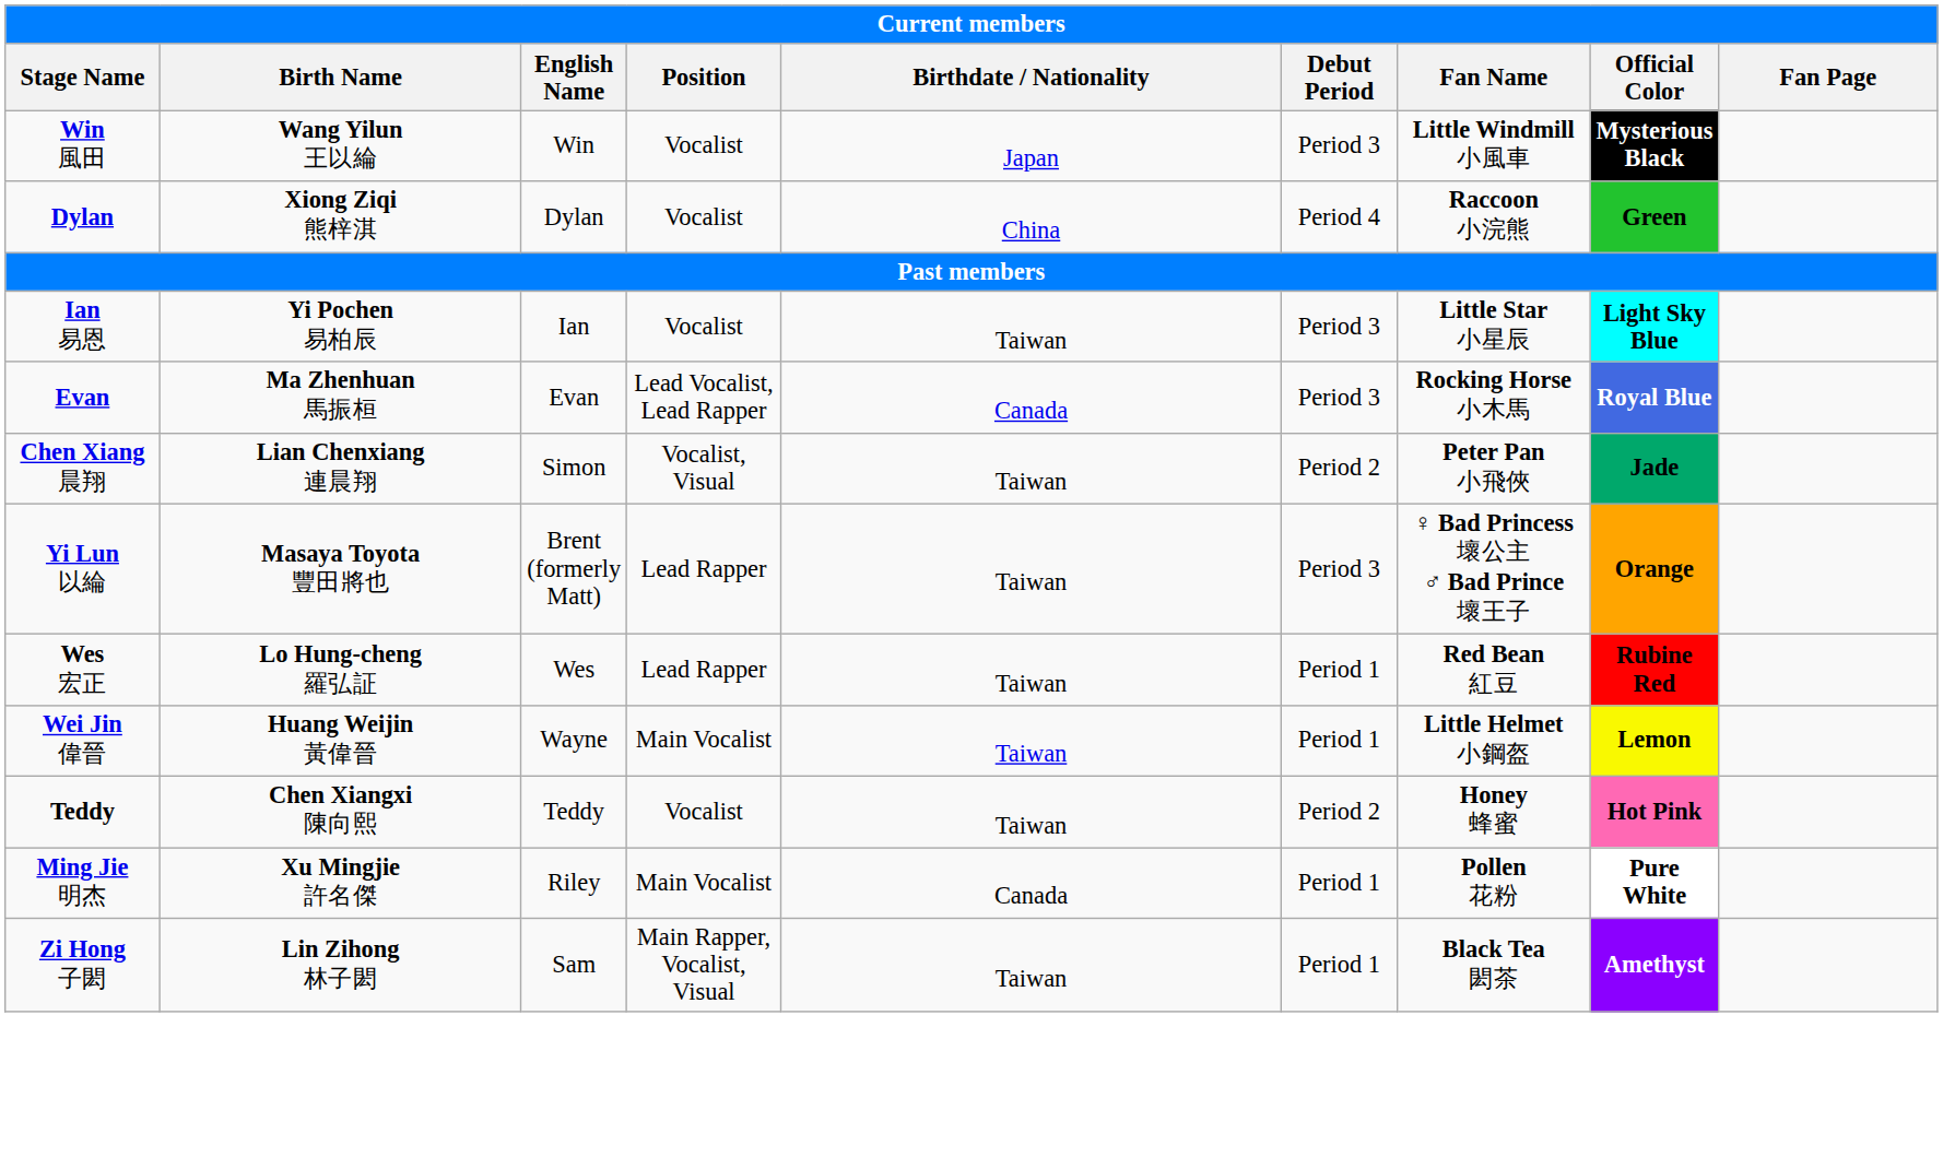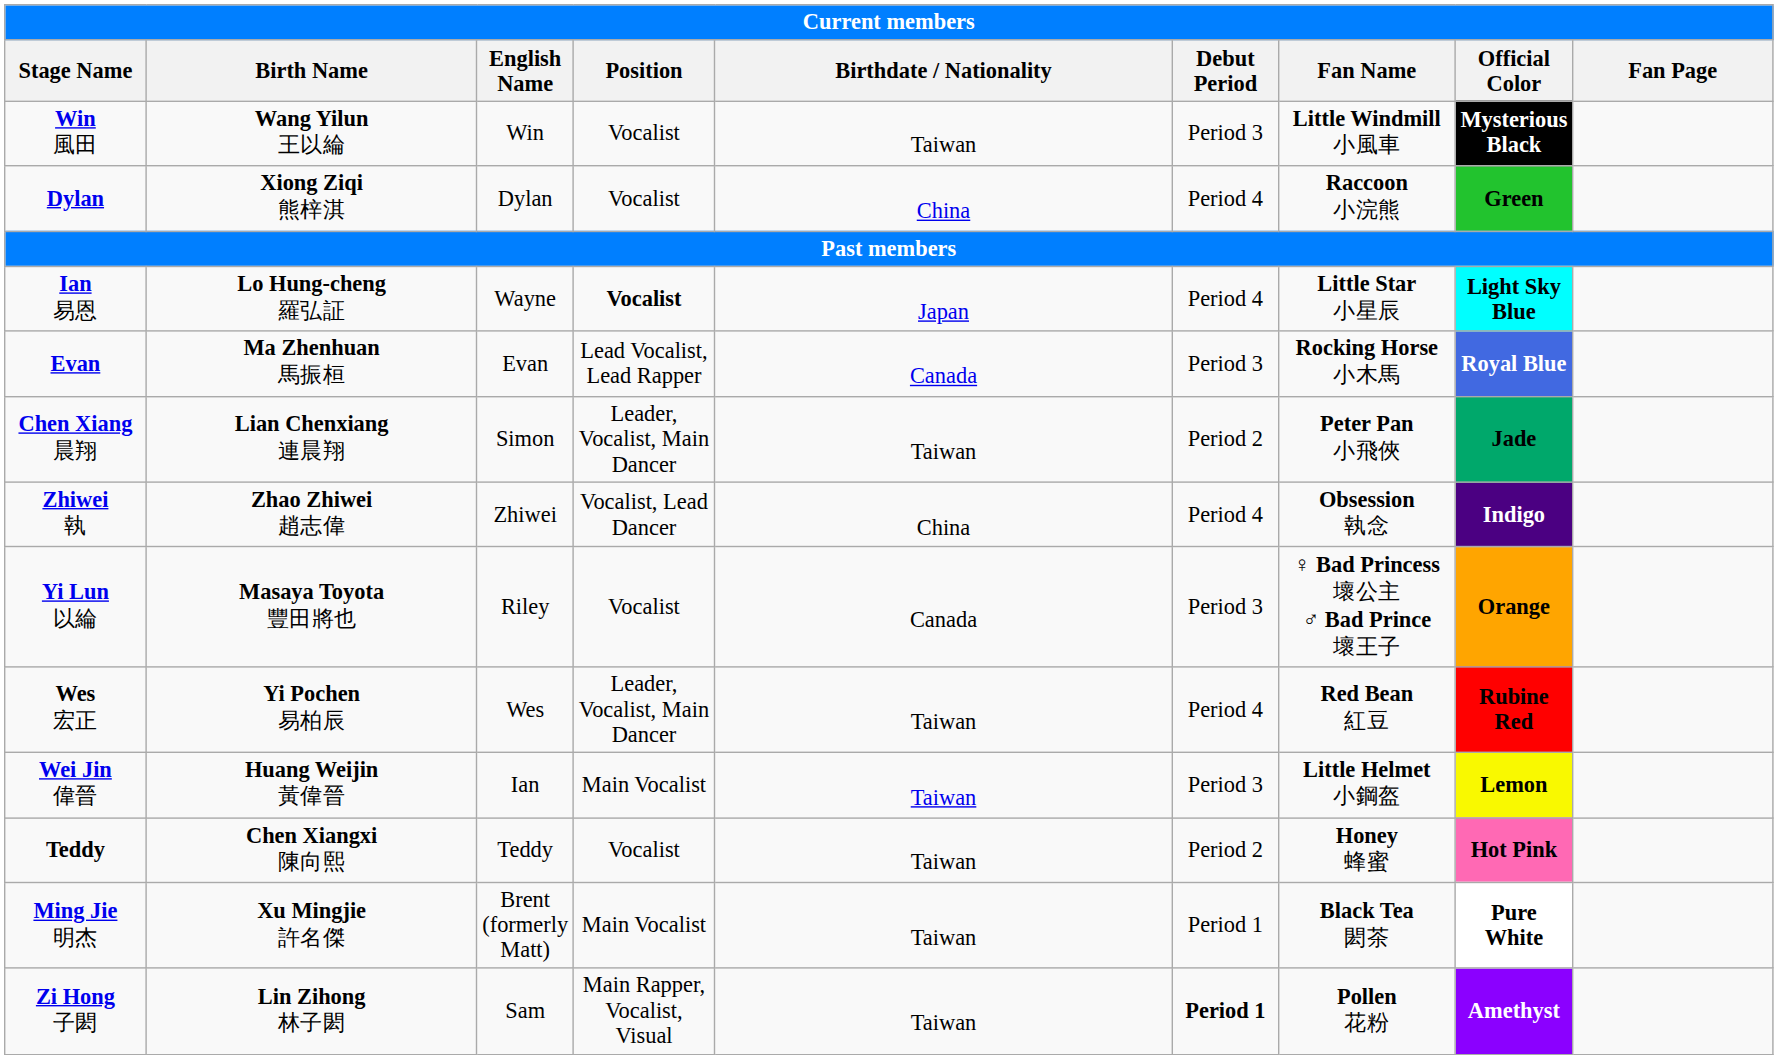Win 風田 | Birthdate / Nationality: Japan -> Taiwan
Ian 易恩 | Birth Name: Yi Pochen 易柏辰 -> Lo Hung-cheng 羅弘証
Ian 易恩 | English Name: Ian -> Wayne
Ian 易恩 | Position: normal -> bold
Ian 易恩 | Birthdate / Nationality: Taiwan -> Japan
Ian 易恩 | Debut Period: Period 3 -> Period 4
Chen Xiang 晨翔 | Position: Vocalist, Visual -> Leader, Vocalist, Main Dancer
+ row: Zhiwei 執 | Zhao Zhiwei 趙志偉 | Zhiwei | Vocalist, Lead Dancer | China | Period 4 | Obsession 執念 | Indigo
Yi Lun 以綸 | English Name: Brent (formerly Matt) -> Riley
Yi Lun 以綸 | Position: Lead Rapper -> Vocalist
Yi Lun 以綸 | Birthdate / Nationality: Taiwan -> Canada
Wes 宏正 | Birth Name: Lo Hung-cheng 羅弘証 -> Yi Pochen 易柏辰
Wes 宏正 | Position: Lead Rapper -> Leader, Vocalist, Main Dancer
Wes 宏正 | Debut Period: Period 1 -> Period 4
Wei Jin 偉晉 | English Name: Wayne -> Ian
Wei Jin 偉晉 | Debut Period: Period 1 -> Period 3
Ming Jie 明杰 | English Name: Riley -> Brent (formerly Matt)
Ming Jie 明杰 | Birthdate / Nationality: Canada -> Taiwan
Ming Jie 明杰 | Fan Name: Pollen 花粉 -> Black Tea 閎茶
Zi Hong 子閎 | Debut Period: normal -> bold
Zi Hong 子閎 | Fan Name: Black Tea 閎茶 -> Pollen 花粉
